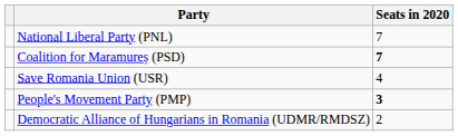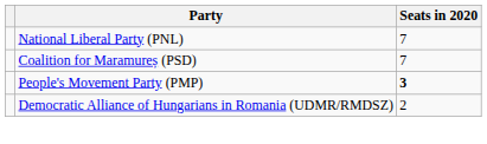Coalition for Maramureș (PSD) | Seats in 2020: bold -> normal
- row: Save Romania Union (USR) | 4
